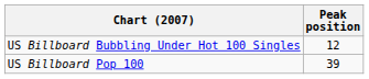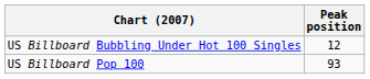US Billboard Pop 100 | Peak position: 39 -> 93
